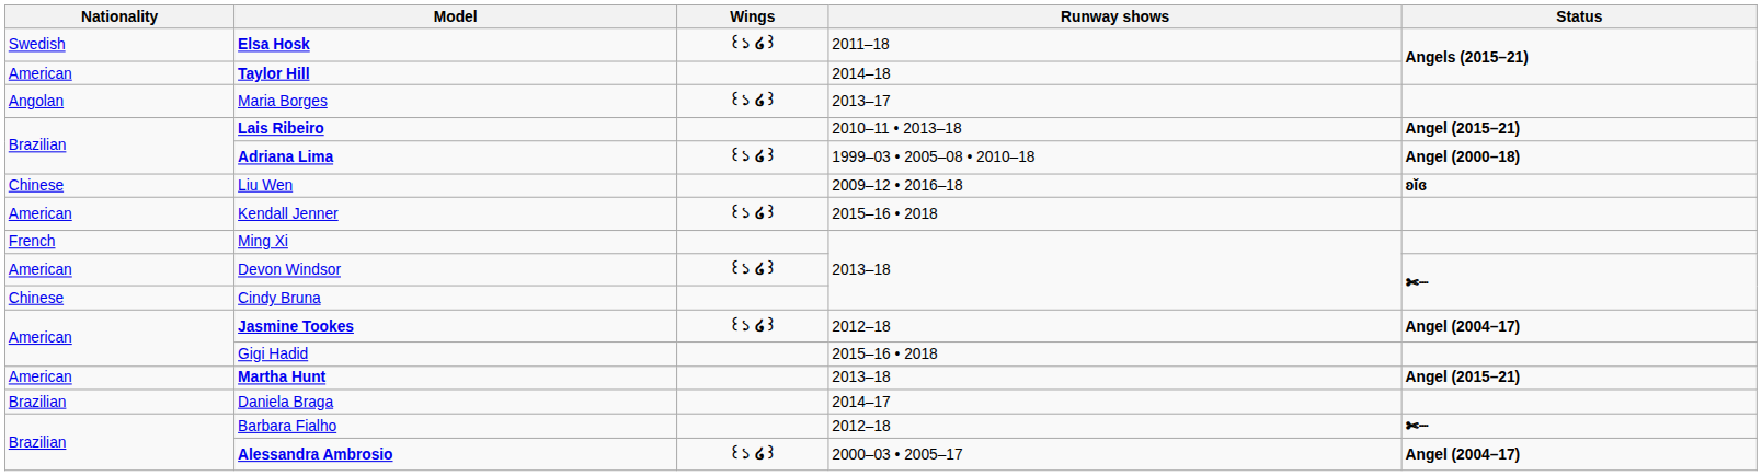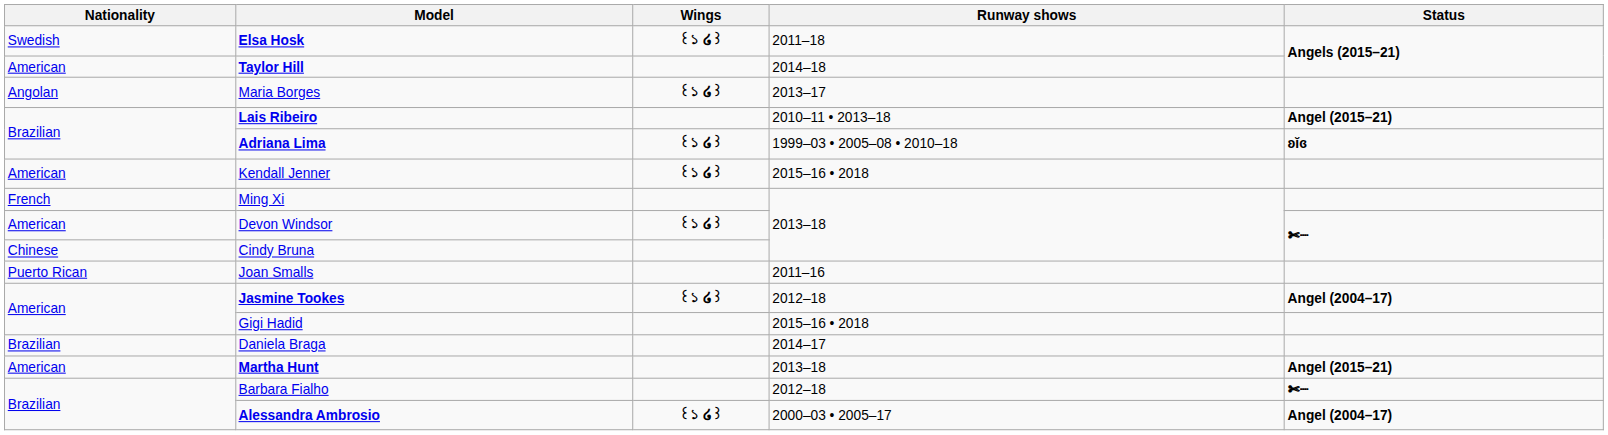Adriana Lima | Status: Angel (2000–18) -> ʚĭɞ
- row: Chinese | Liu Wen | 2009–12 • 2016–18 | ʚĭɞ
+ row: Puerto Rican | Joan Smalls | 2011–16
rows swapped: Daniela Braga <-> Martha Hunt
